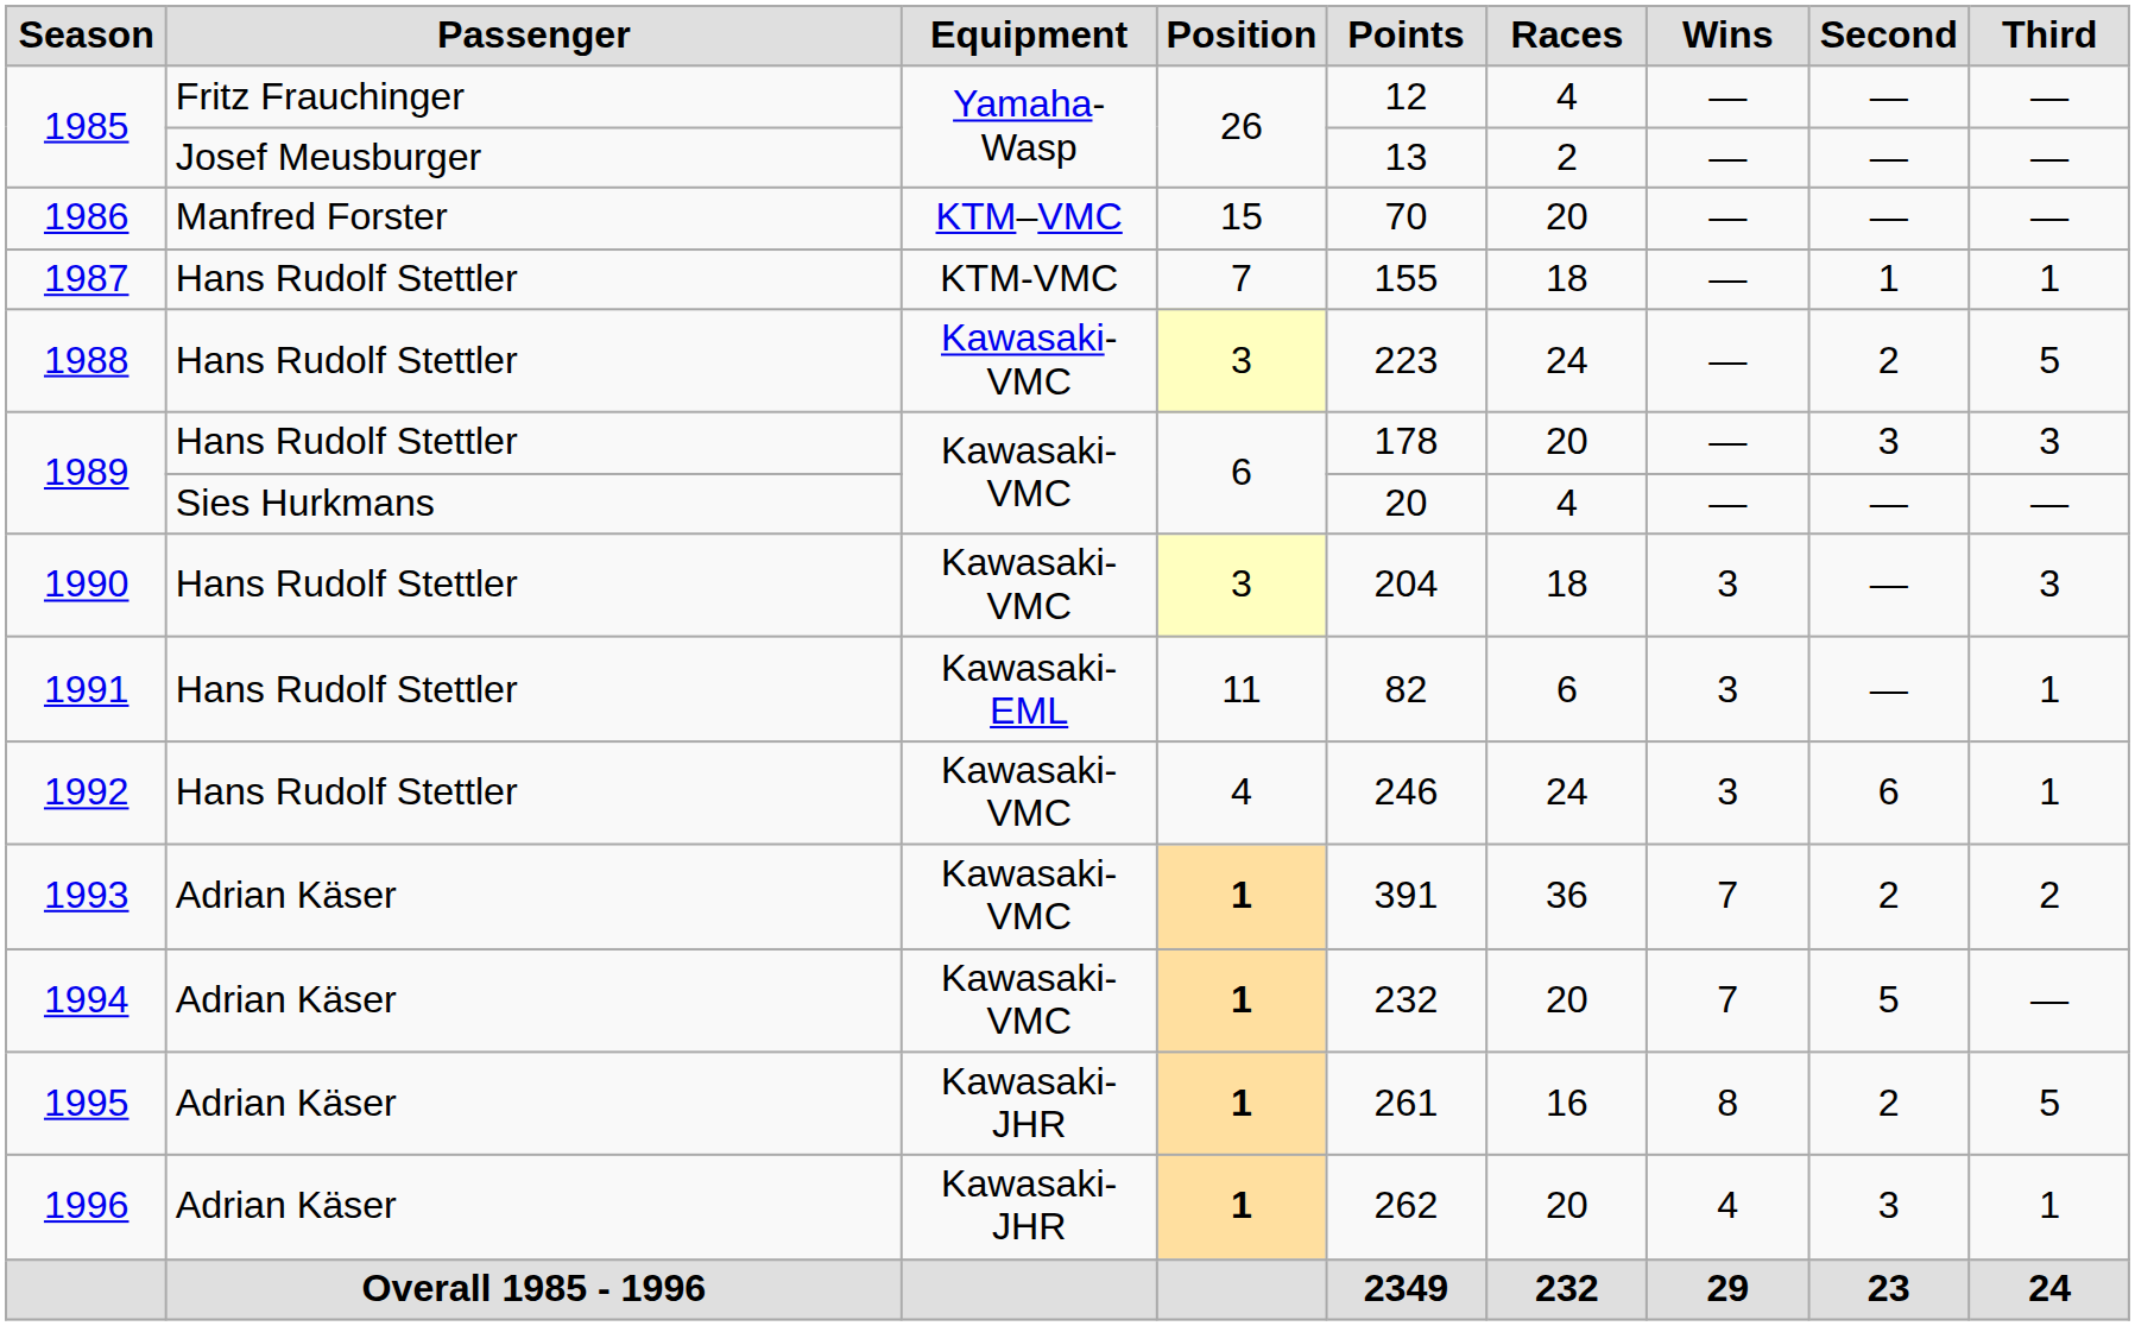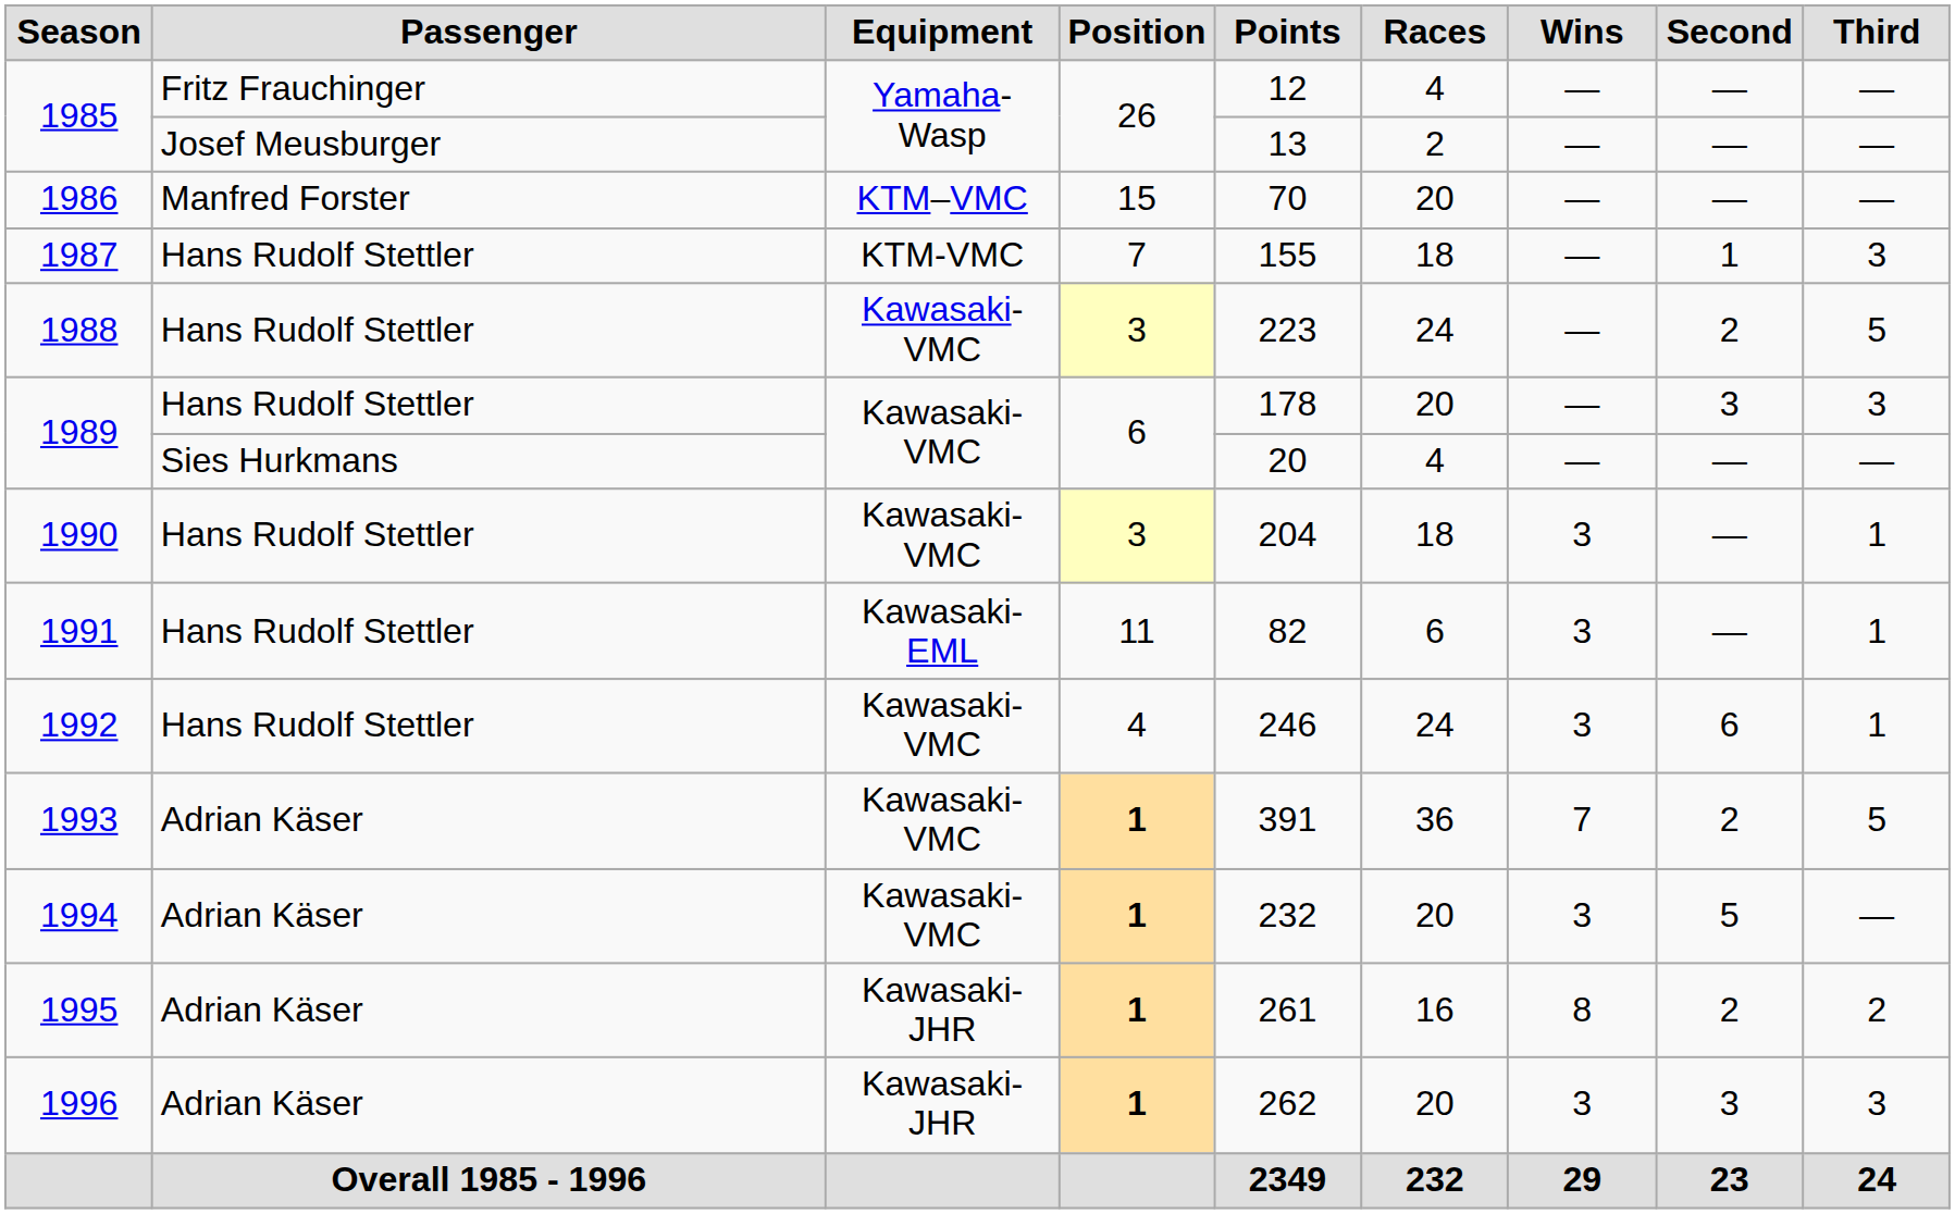1987 | Third: 1 -> 3
1990 | Third: 3 -> 1
1993 | Third: 2 -> 5
1994 | Wins: 7 -> 3
1995 | Third: 5 -> 2
1996 | Wins: 4 -> 3
1996 | Third: 1 -> 3
